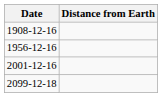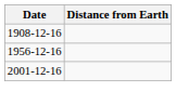- row: 2099-12-18
